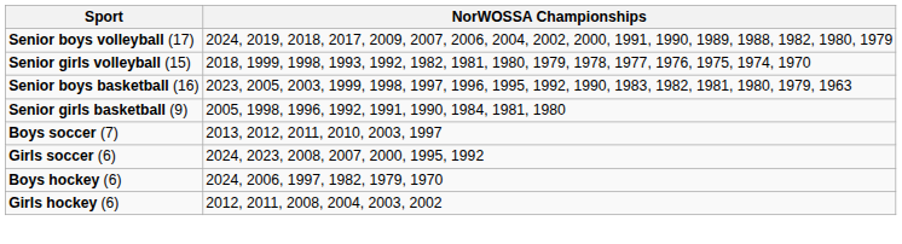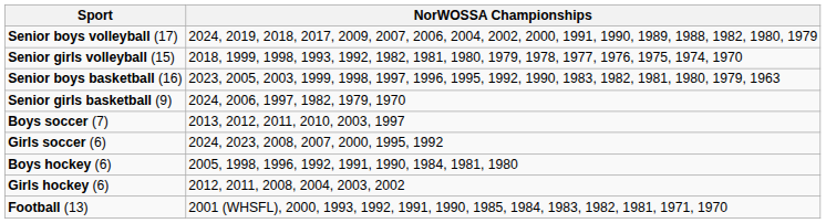Senior girls basketball (9) | NorWOSSA Championships: 2005, 1998, 1996, 1992, 1991, 1990, 1984, 1981, 1980 -> 2024, 2006, 1997, 1982, 1979, 1970
Boys hockey (6) | NorWOSSA Championships: 2024, 2006, 1997, 1982, 1979, 1970 -> 2005, 1998, 1996, 1992, 1991, 1990, 1984, 1981, 1980
+ row: Football (13) | 2001 (WHSFL), 2000, 1993, 1992, 1991, 1990, 1985, 1984, 1983, 1982, 1981, 1971, 1970
